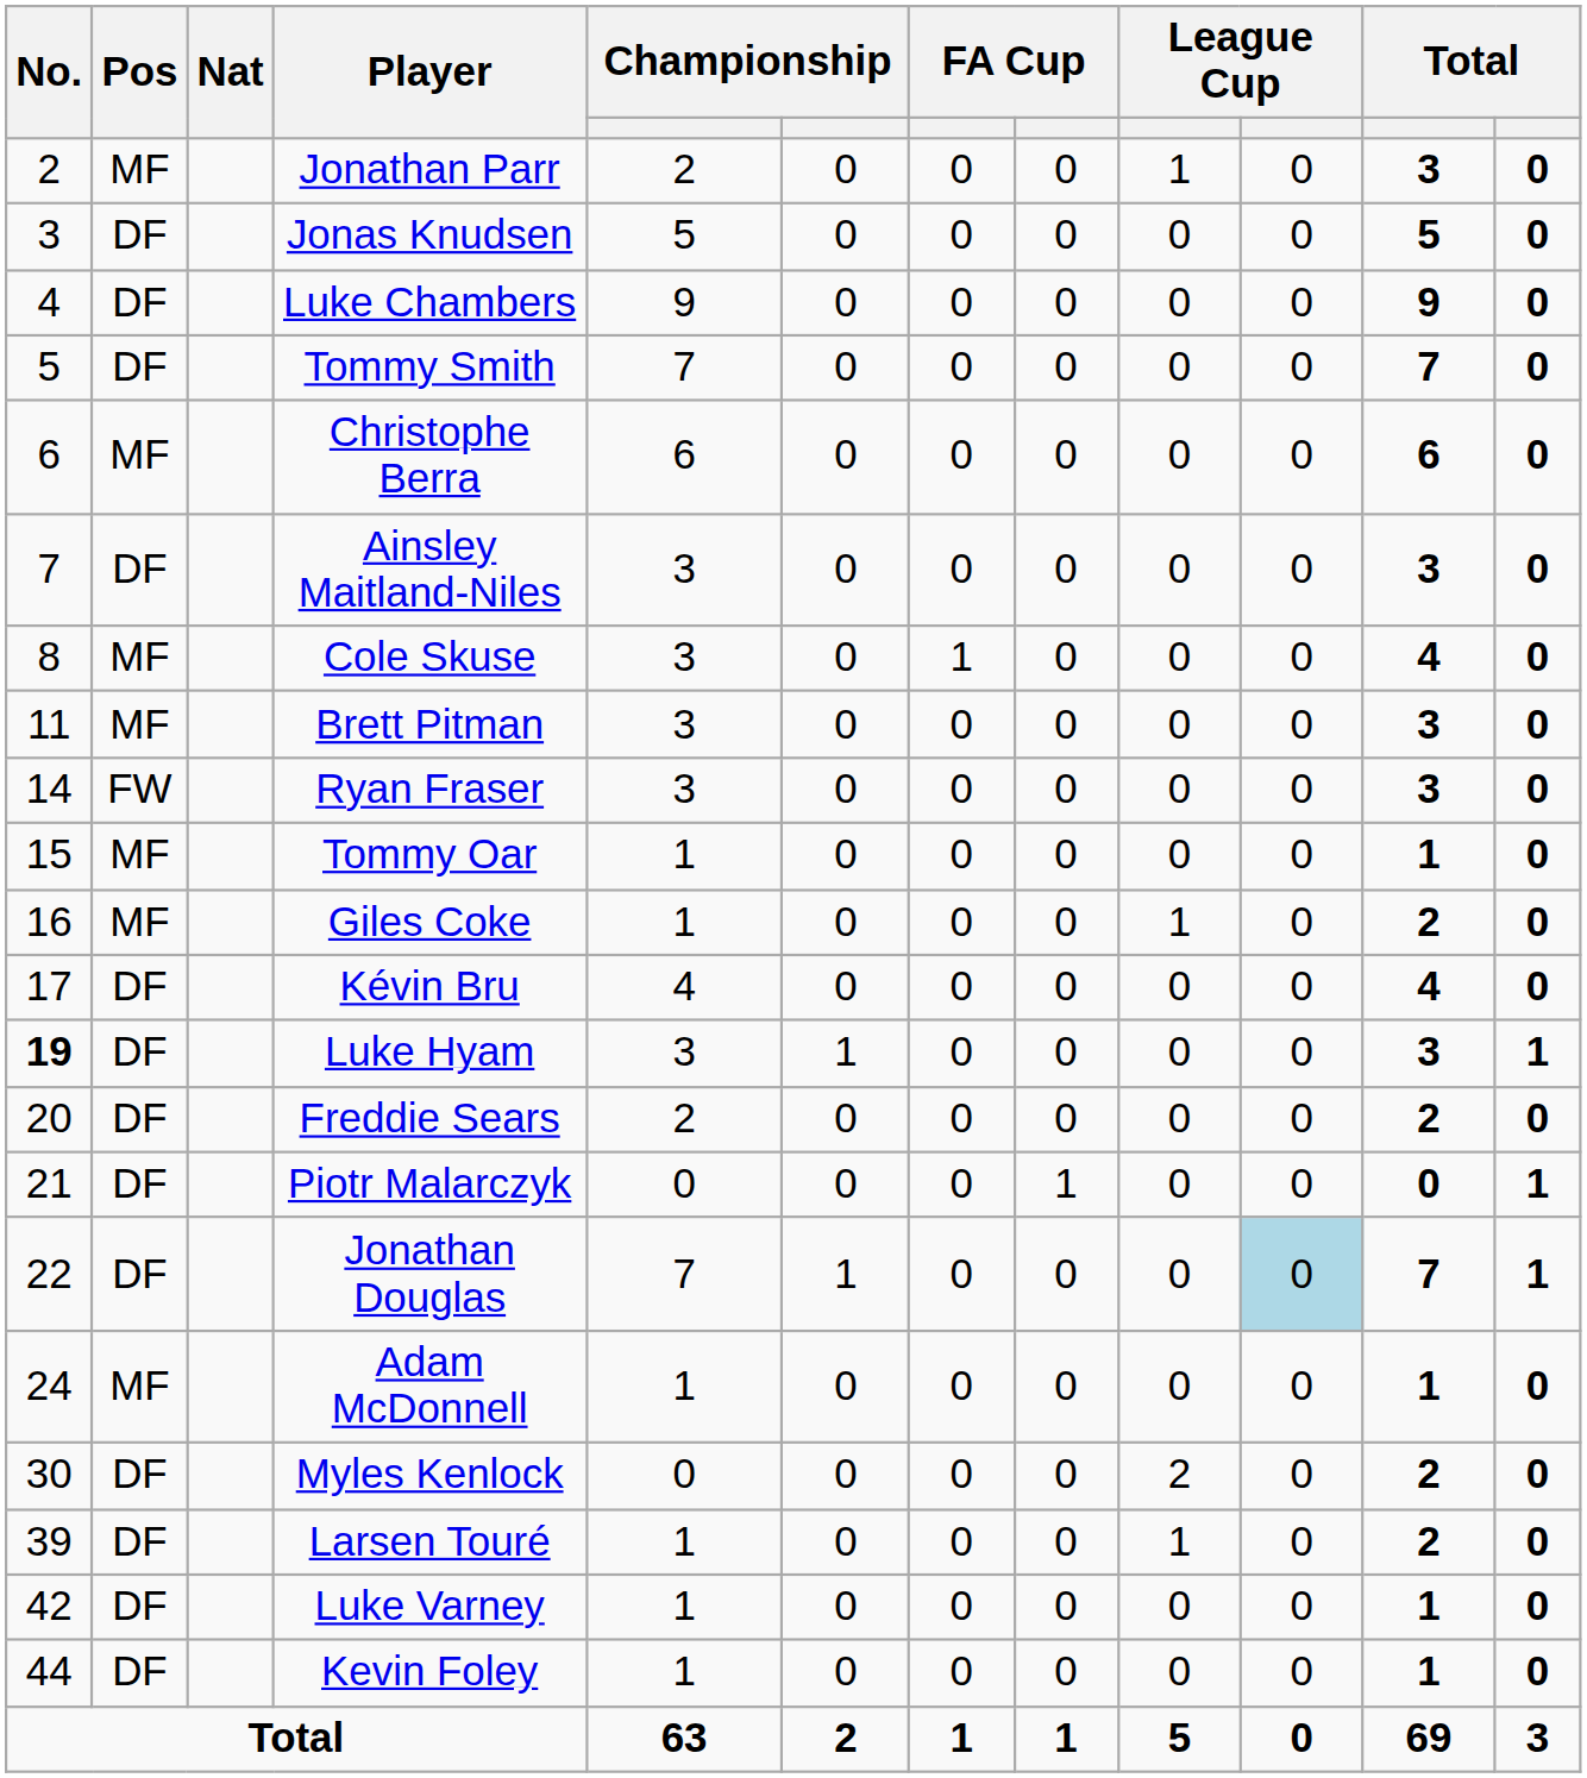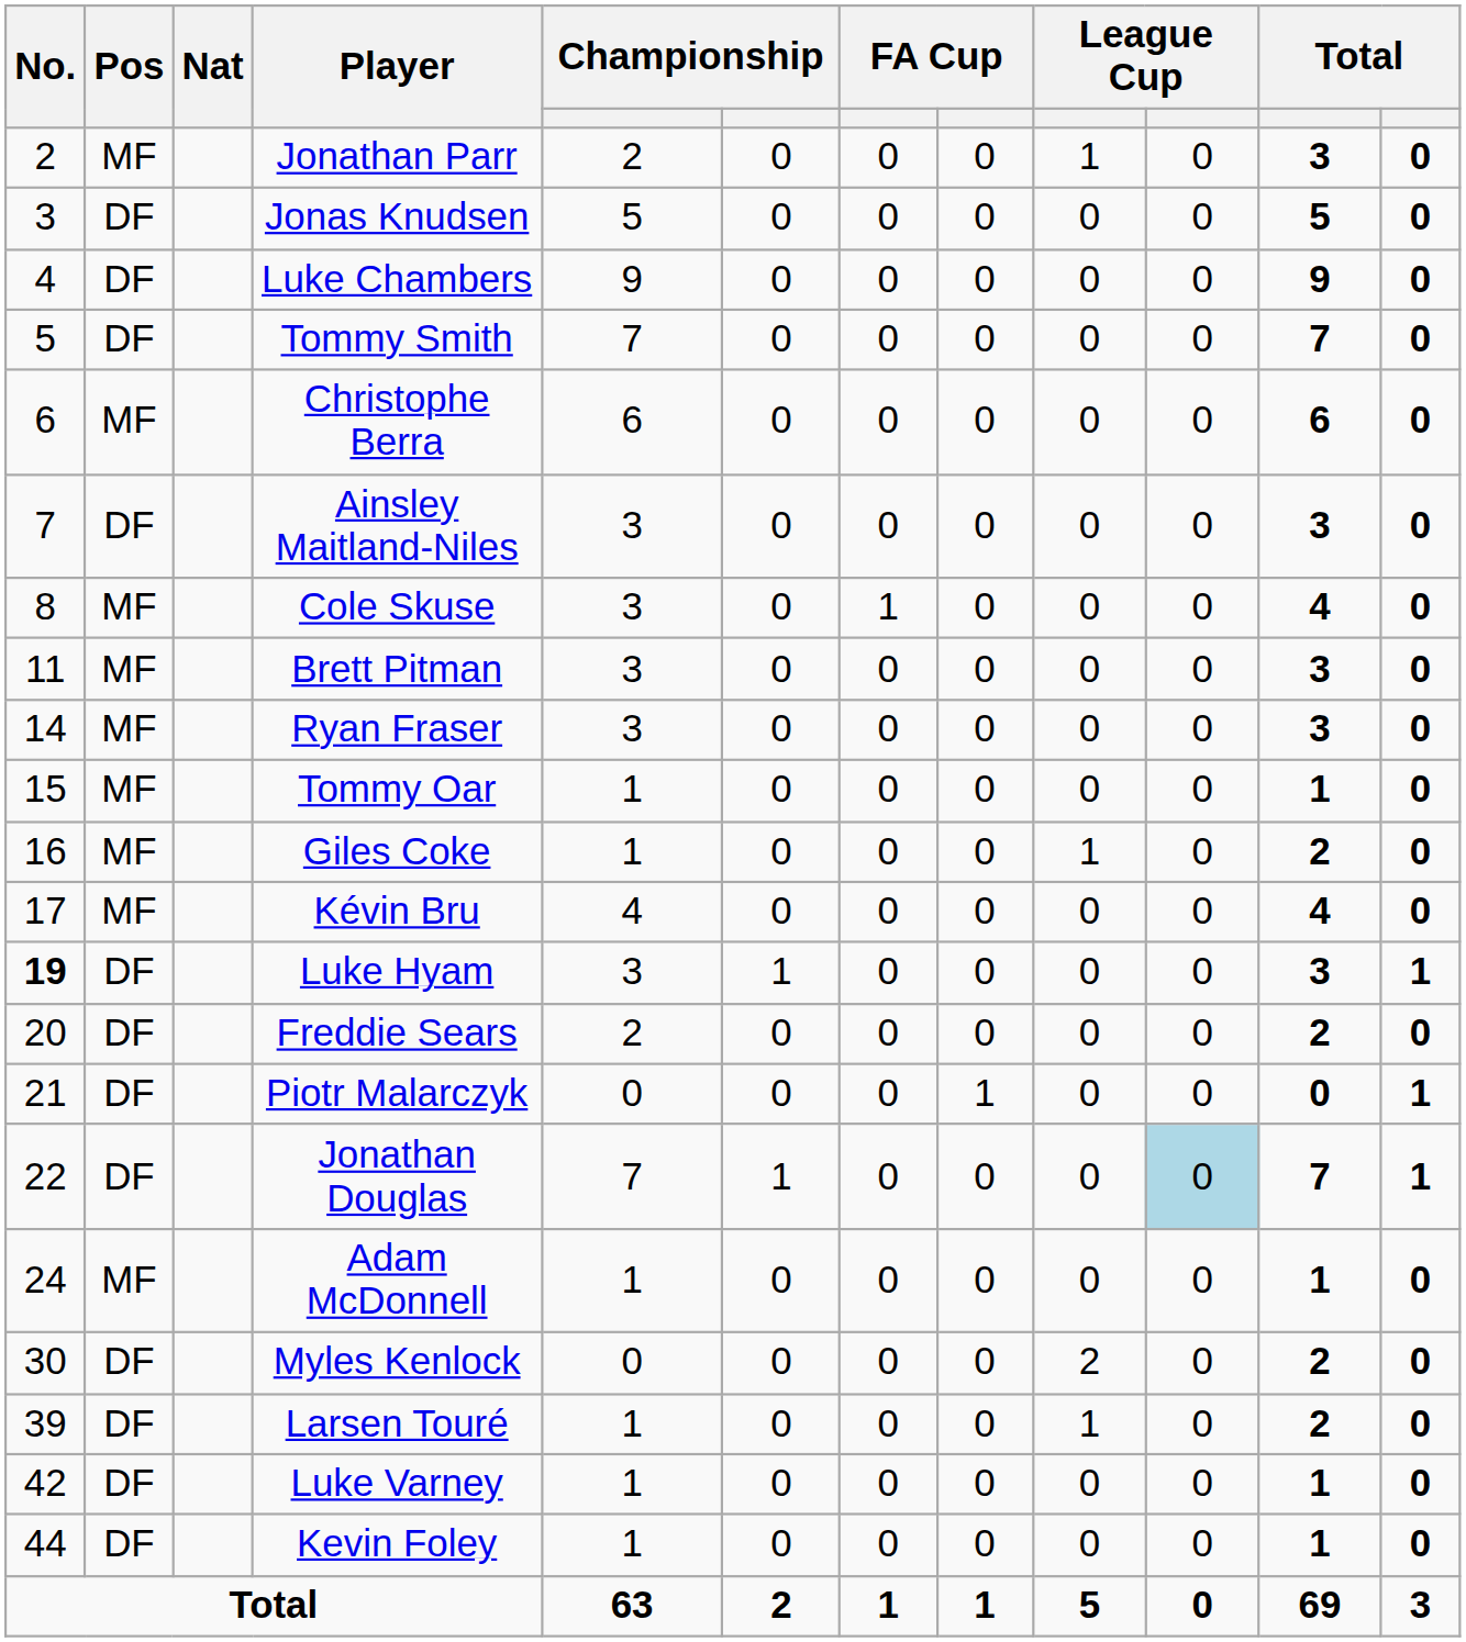Ryan Fraser | Pos: FW -> MF
Kévin Bru | Pos: DF -> MF
